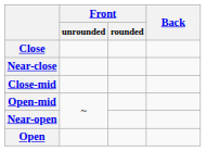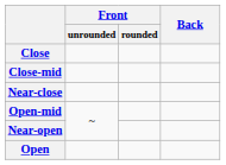rows swapped: Near-close <-> Close-mid
